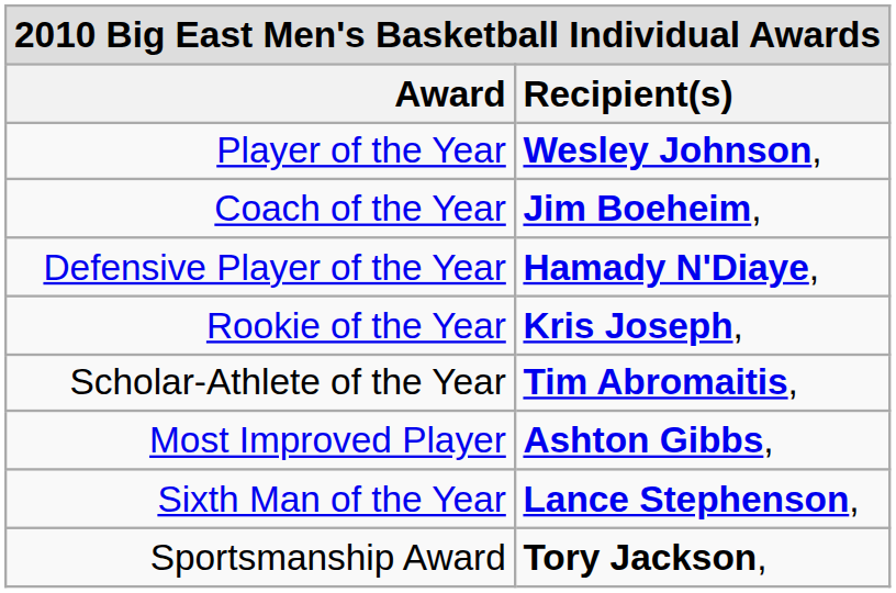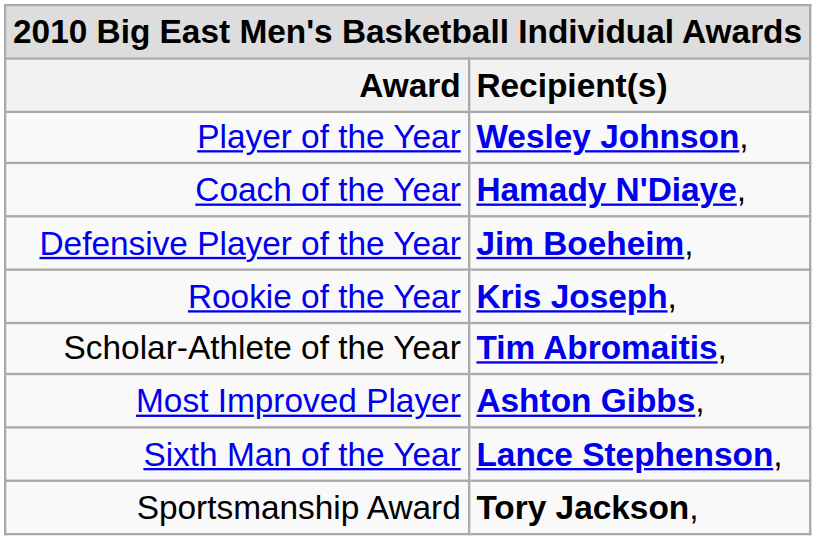Coach of the Year | Recipient(s): Jim Boeheim, -> Hamady N'Diaye,
Defensive Player of the Year | Recipient(s): Hamady N'Diaye, -> Jim Boeheim,
